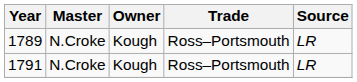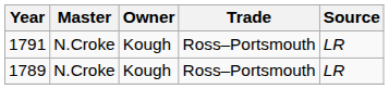rows swapped: 1789 <-> 1791
